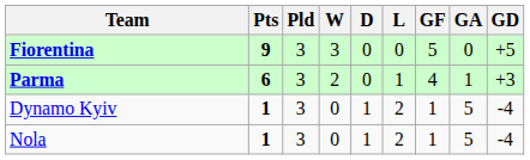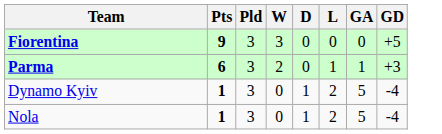- column: GF | 5 | 4 | 1 | 1
